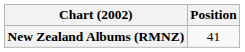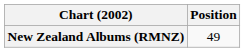New Zealand Albums (RMNZ) | Position: 41 -> 49
